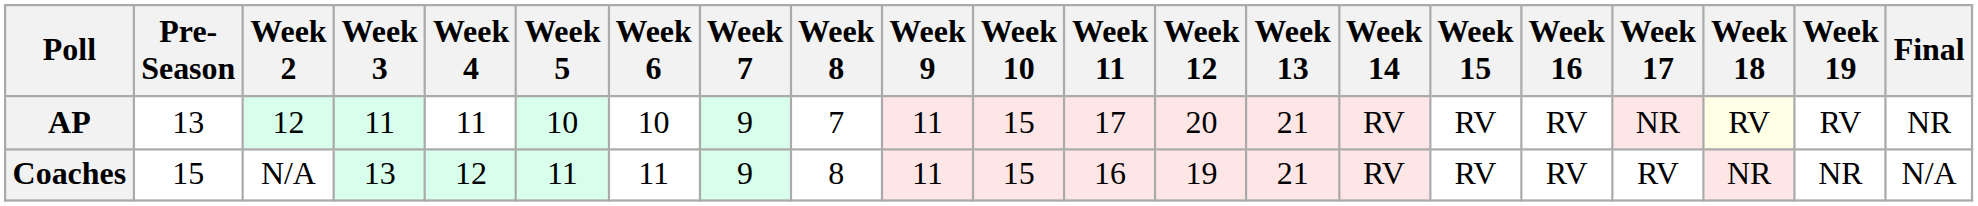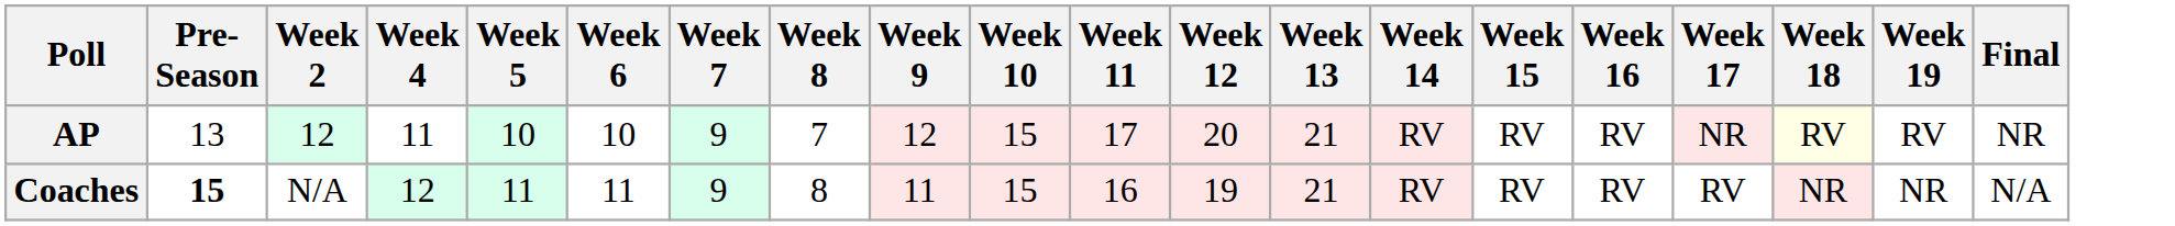- column: Week 3 | 11 | 13
AP | Week 9: 11 -> 12
Coaches | Pre- Season: normal -> bold
